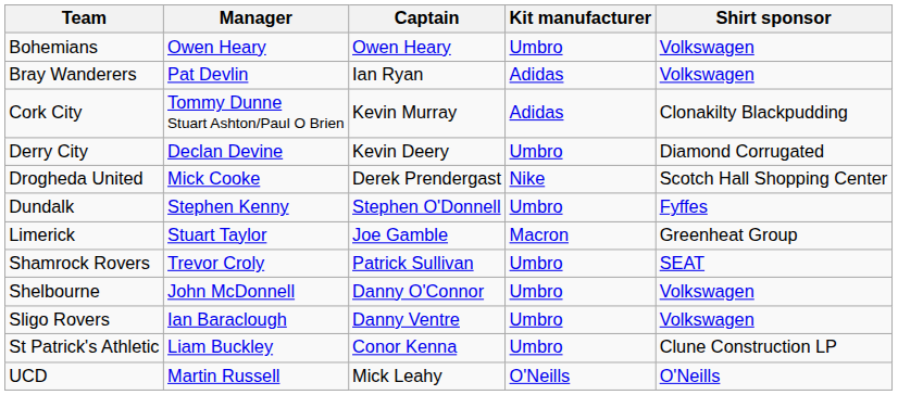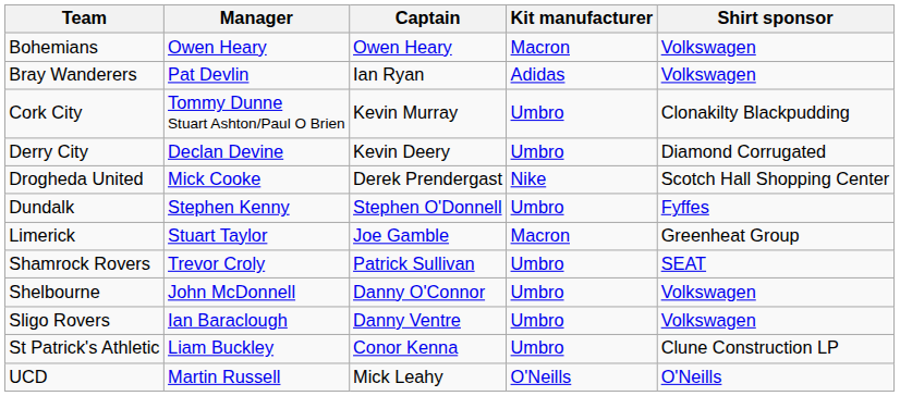Bohemians | Kit manufacturer: Umbro -> Macron
Cork City | Kit manufacturer: Adidas -> Umbro
